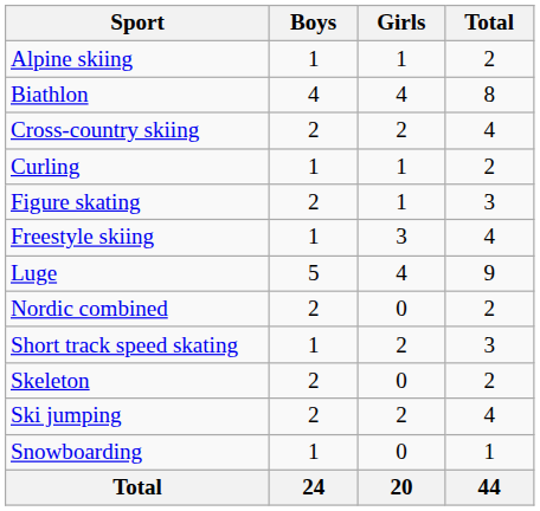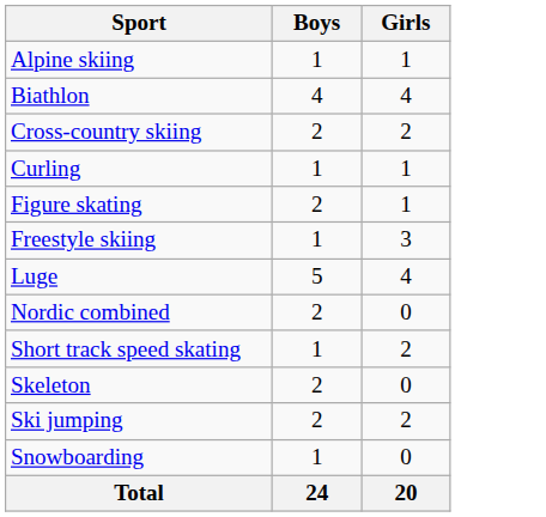- column: Total | 2 | 8 | 4 | 2 | 3 | 4 | 9 | 2 | 3 | 2 | 4 | 1 | 44
